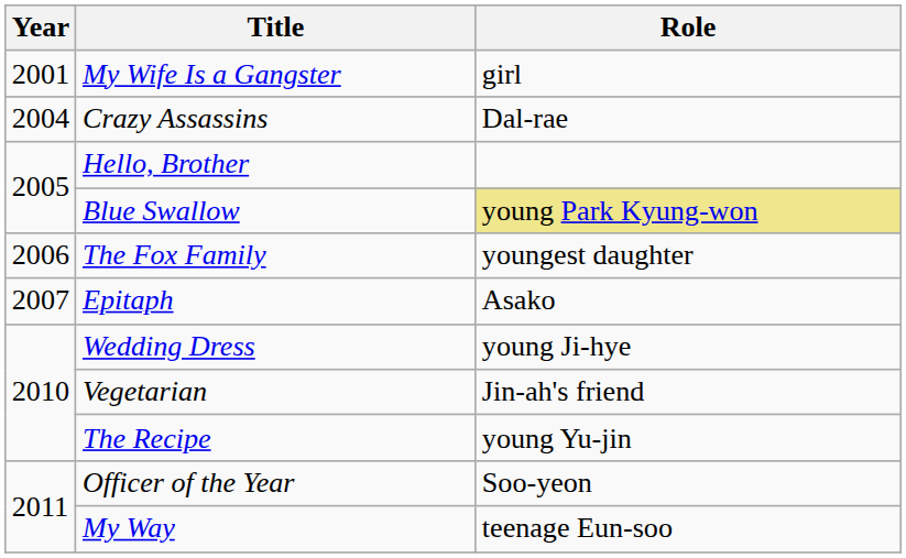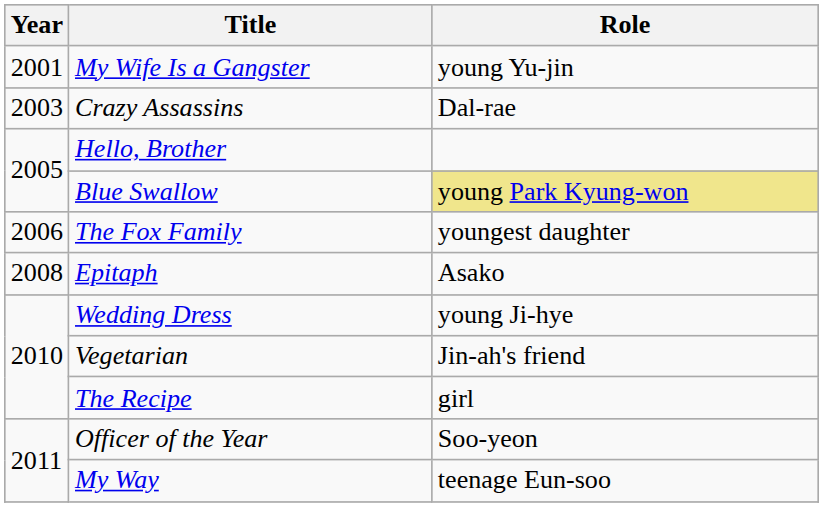My Wife Is a Gangster | Role: girl -> young Yu-jin
Crazy Assassins | Year: 2004 -> 2003
Epitaph | Year: 2007 -> 2008
The Recipe | Role: young Yu-jin -> girl
